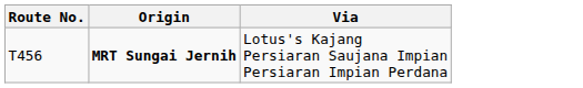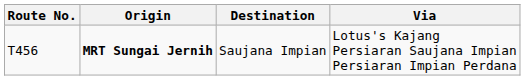+ column: Destination | Saujana Impian
